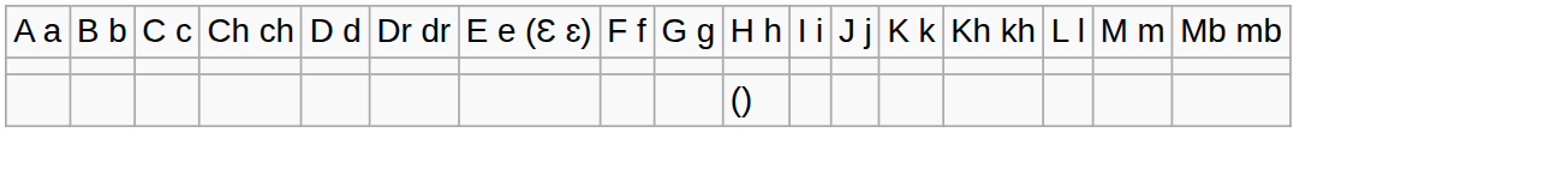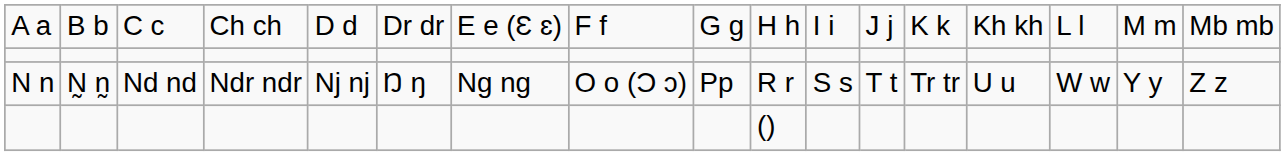+ row: N n | N̰ n̰ | Nd nd | Ndr ndr | Nj nj | Ŋ ŋ | Ng ng | O o (Ɔ ɔ) | Pp | R r | S s | T t | Tr tr | U u | W w | Y y | Z z
